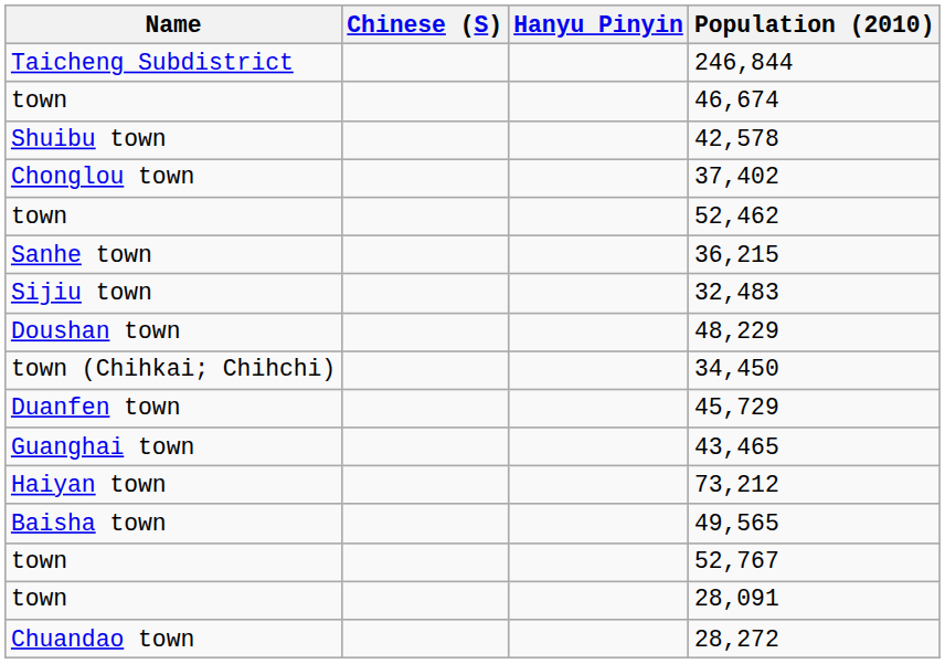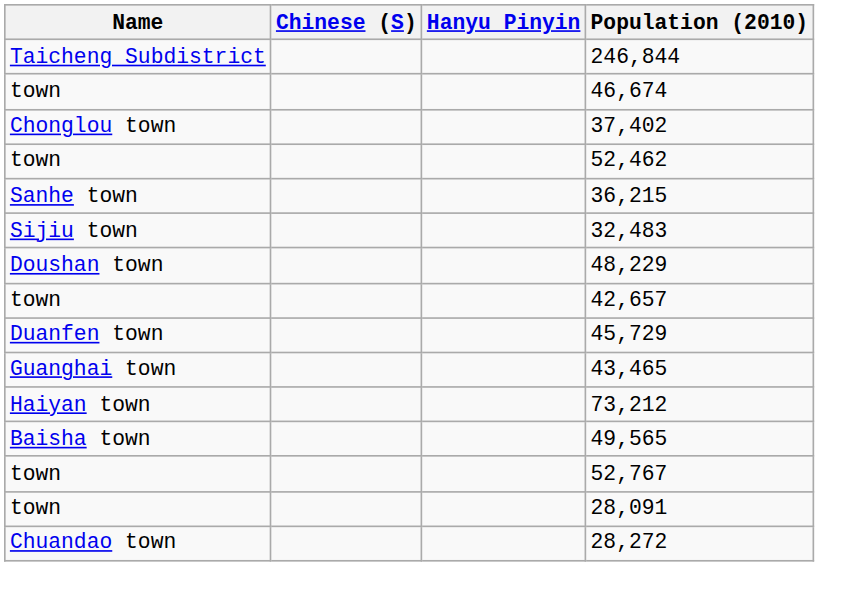- row: Shuibu town | 42,578
+ row: town | 42,657
- row: town (Chihkai; Chihchi) | 34,450
